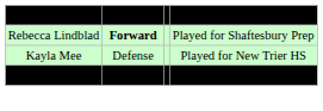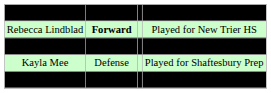Rebecca Lindblad | column 4: Played for Shaftesbury Prep -> Played for New Trier HS
+ row: Nora Maclaine | Forward | Played for Oliver Ames HS
Kayla Mee | column 4: Played for New Trier HS -> Played for Shaftesbury Prep
